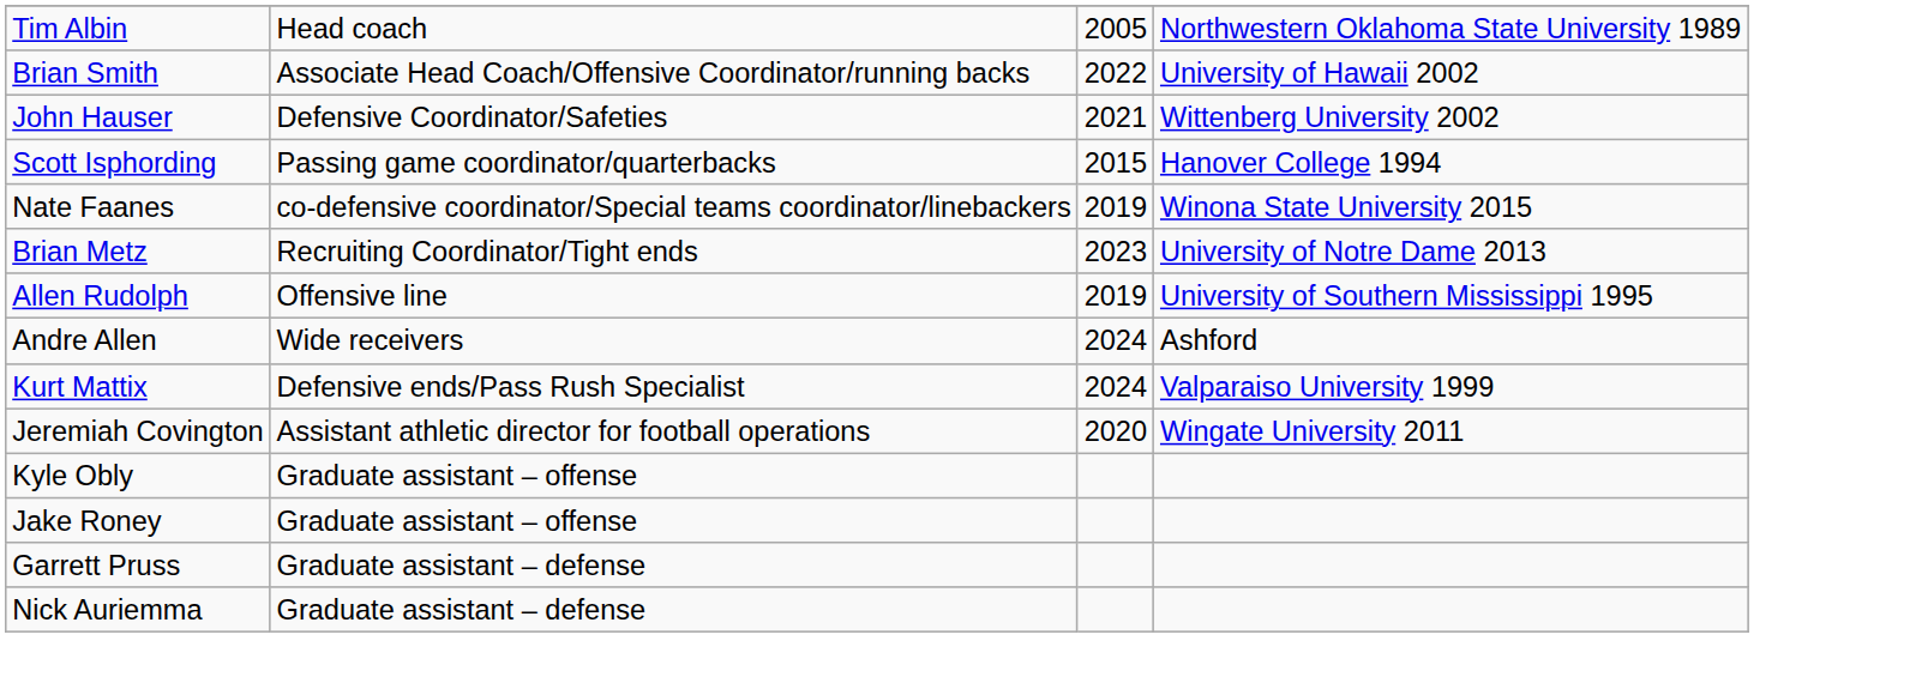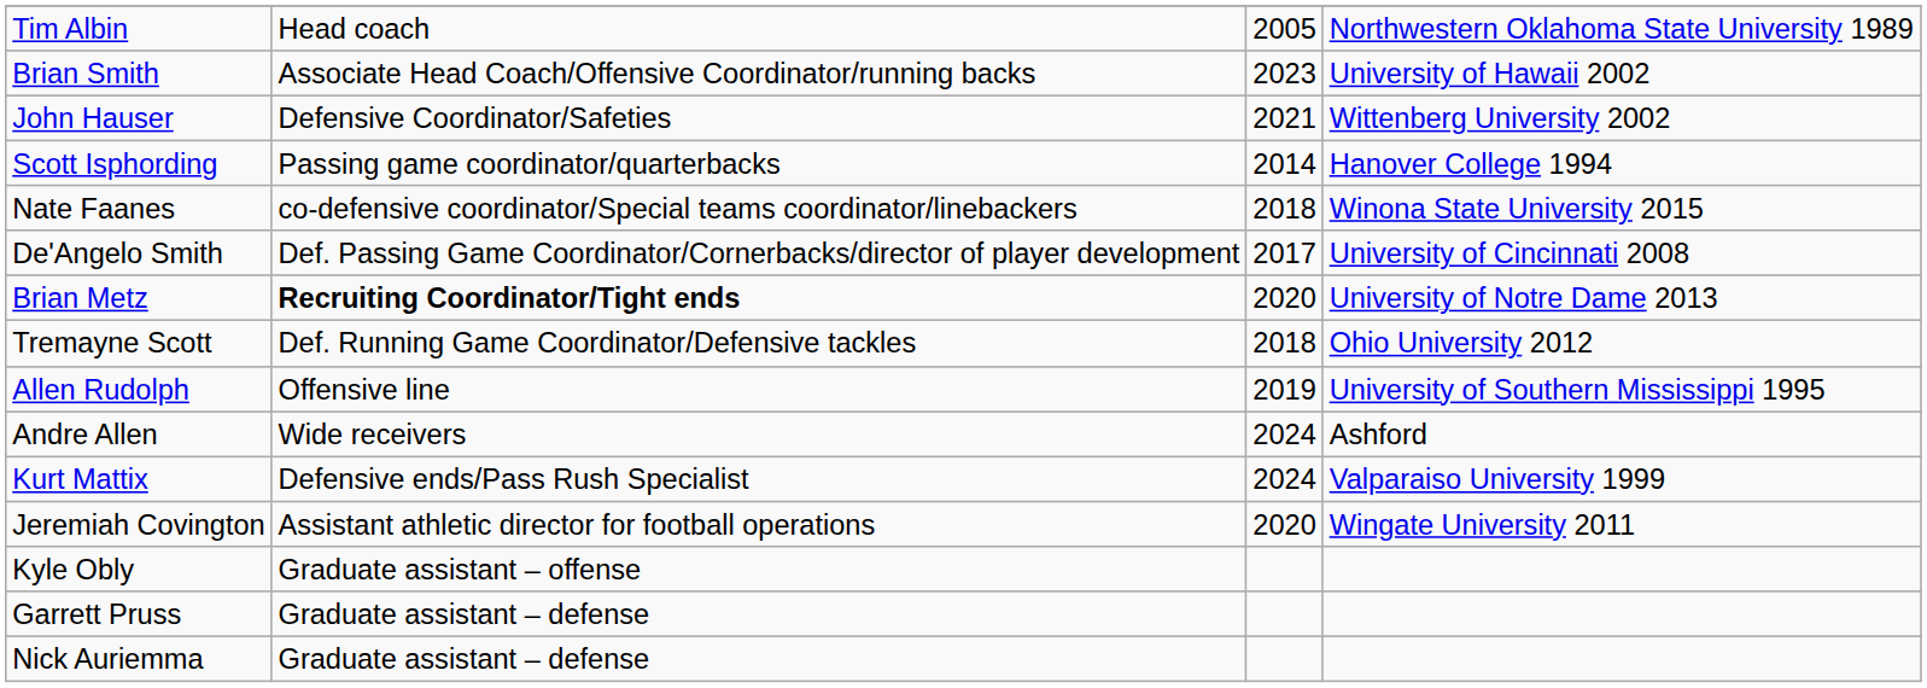Brian Smith | column 3: 2022 -> 2023
Scott Isphording | column 3: 2015 -> 2014
Nate Faanes | column 3: 2019 -> 2018
+ row: De'Angelo Smith | Def. Passing Game Coordinator/Cornerbacks/director of player development | 2017 | University of Cincinnati 2008
Brian Metz | column 2: normal -> bold
Brian Metz | column 3: 2023 -> 2020
+ row: Tremayne Scott | Def. Running Game Coordinator/Defensive tackles | 2018 | Ohio University 2012
- row: Jake Roney | Graduate assistant – offense
